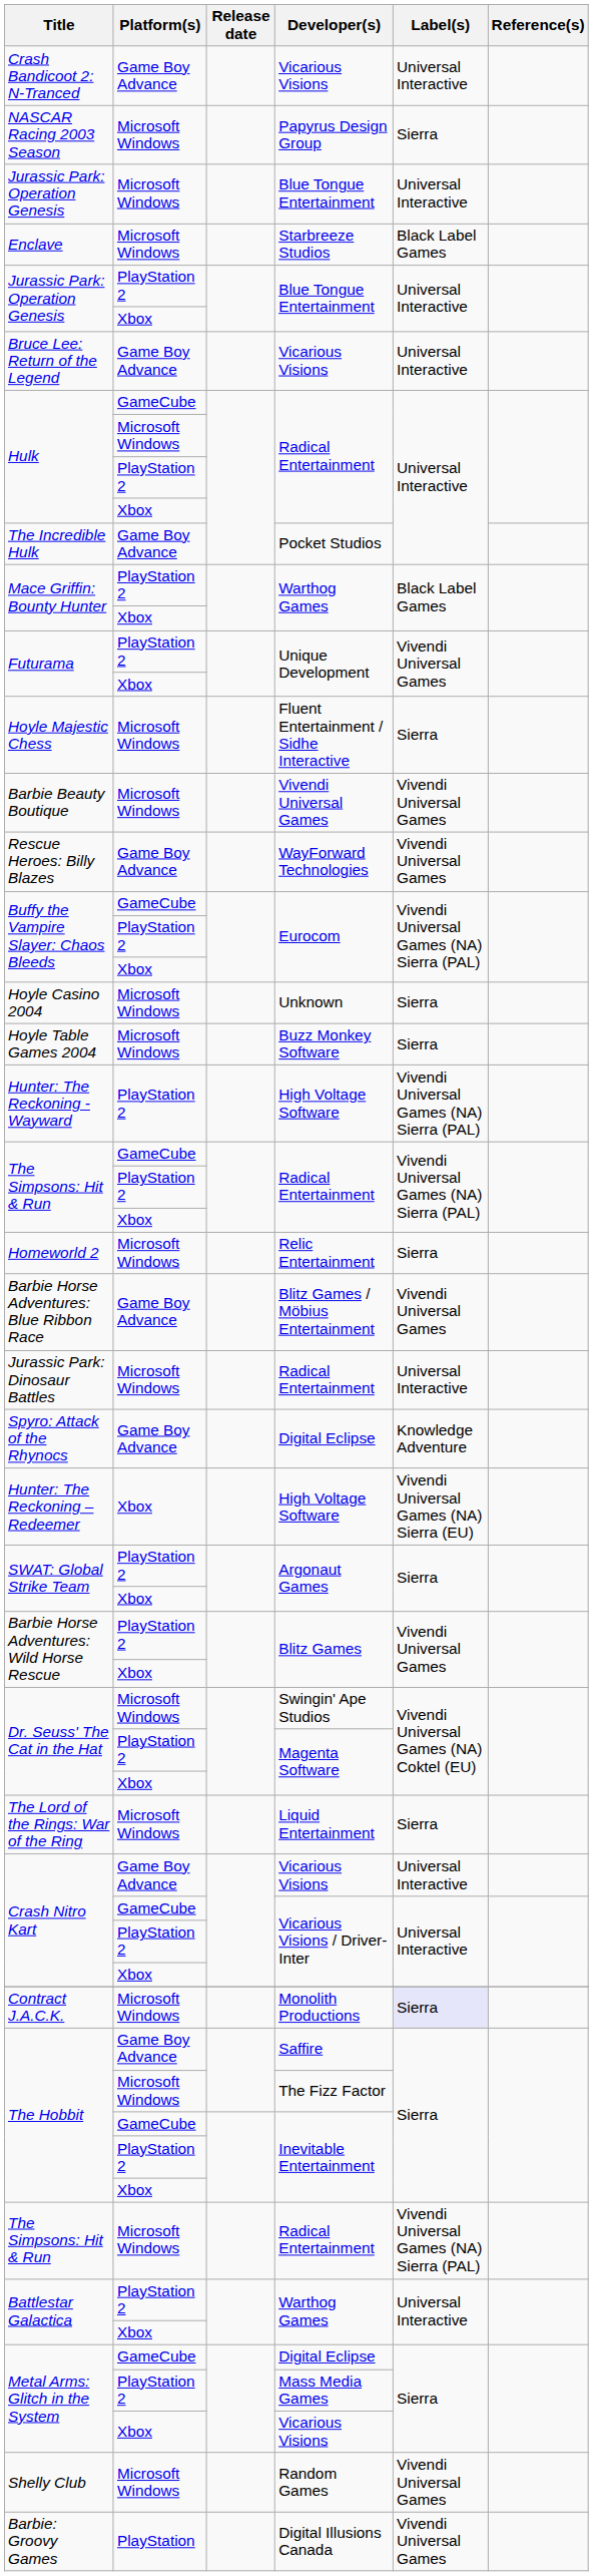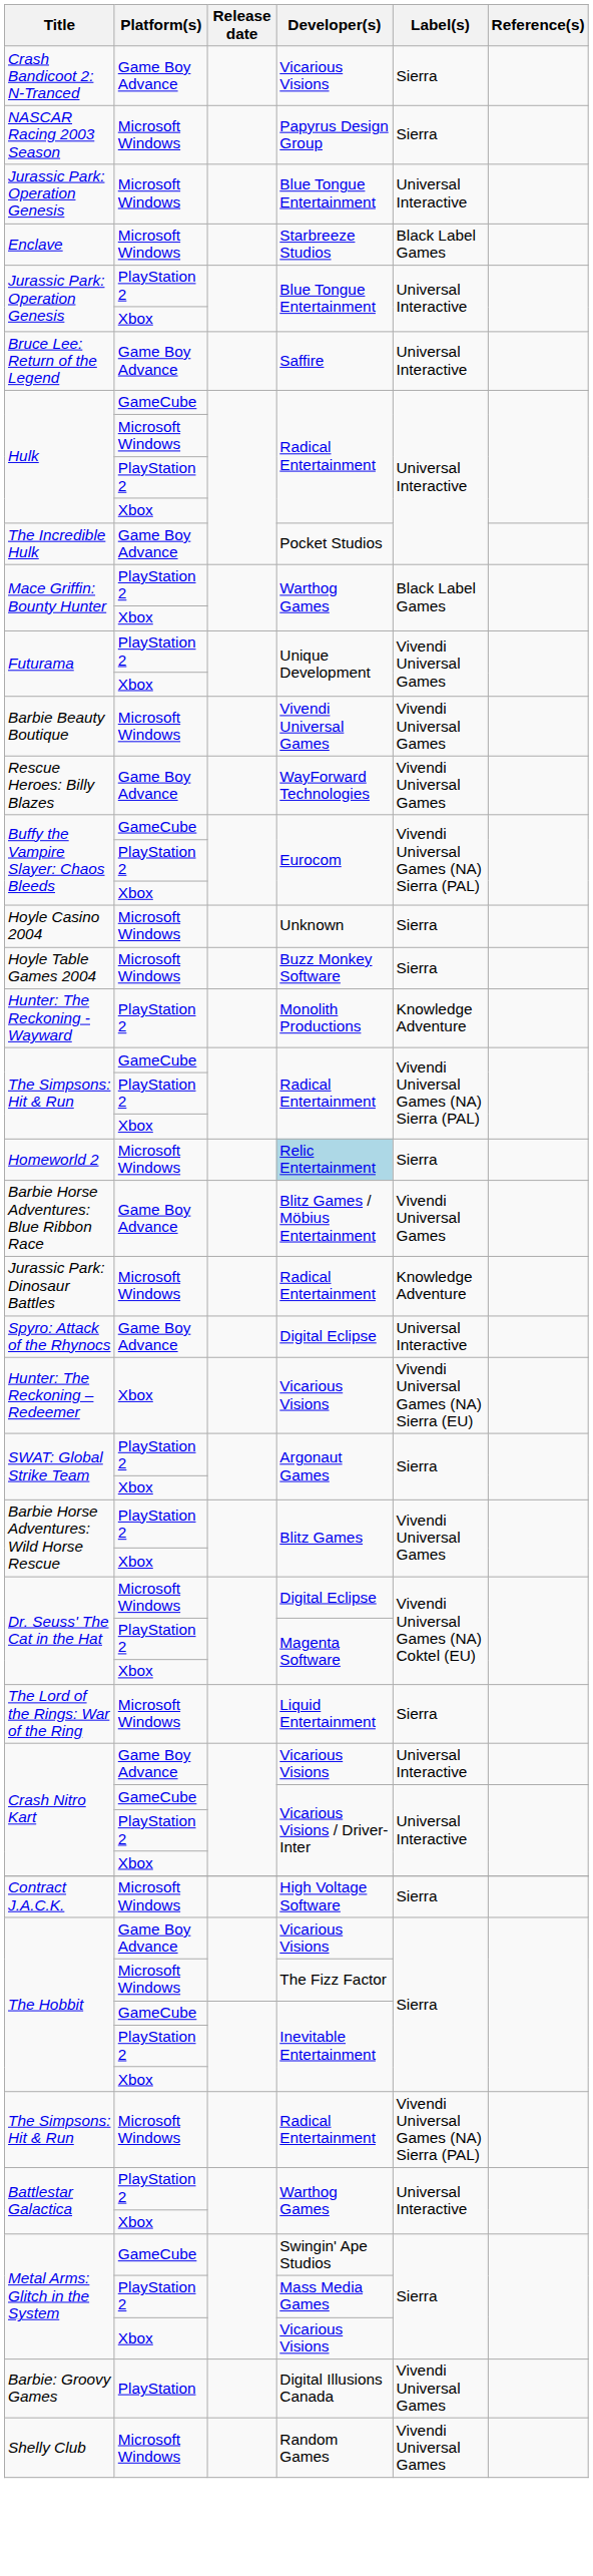Crash Bandicoot 2: N-Tranced | Label(s): Universal Interactive -> Sierra
Bruce Lee: Return of the Legend | Developer(s): Vicarious Visions -> Saffire
- row: Hoyle Majestic Chess | Microsoft Windows | Fluent Entertainment / Sidhe Interactive | Sierra
Hunter: The Reckoning - Wayward | Developer(s): High Voltage Software -> Monolith Productions
Hunter: The Reckoning - Wayward | Label(s): Vivendi Universal Games (NA) Sierra (PAL) -> Knowledge Adventure
Homeworld 2 | Developer(s): no background -> lightblue background
Jurassic Park: Dinosaur Battles | Label(s): Universal Interactive -> Knowledge Adventure
Spyro: Attack of the Rhynocs | Label(s): Knowledge Adventure -> Universal Interactive
Hunter: The Reckoning – Redeemer | Developer(s): High Voltage Software -> Vicarious Visions
Dr. Seuss' The Cat in the Hat / Microsoft Windows | Developer(s): Swingin' Ape Studios -> Digital Eclipse
Contract J.A.C.K. | Developer(s): Monolith Productions -> High Voltage Software
Contract J.A.C.K. | Label(s): lavender background -> no background
The Hobbit / Game Boy Advance | Developer(s): Saffire -> Vicarious Visions
Metal Arms: Glitch in the System / GameCube | Developer(s): Digital Eclipse -> Swingin' Ape Studios
rows swapped: Barbie: Groovy Games <-> Shelly Club
